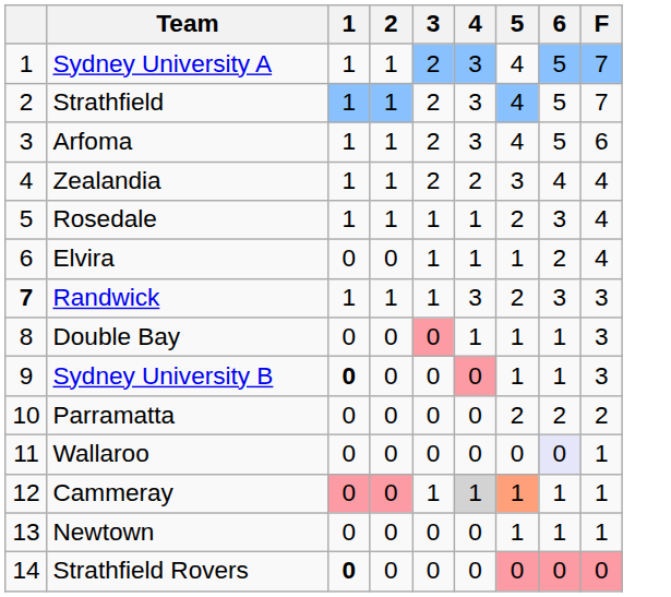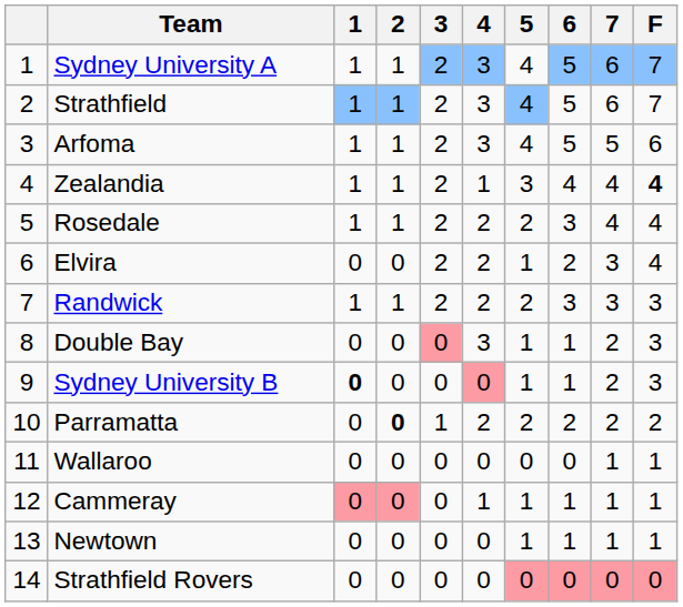+ column: 7 | 6 | 6 | 5 | 4 | 4 | 3 | 3 | 2 | 2 | 2 | 1 | 1 | 1 | 0
Zealandia | 4: 2 -> 1
Zealandia | F: normal -> bold
Rosedale | 3: 1 -> 2
Rosedale | 4: 1 -> 2
Elvira | 3: 1 -> 2
Elvira | 4: 1 -> 2
Randwick | column 1: bold -> normal
Randwick | 3: 1 -> 2
Randwick | 4: 3 -> 2
Double Bay | 4: 1 -> 3
Parramatta | 2: normal -> bold
Parramatta | 3: 0 -> 1
Parramatta | 4: 0 -> 2
Wallaroo | 6: lavender background -> no background
Cammeray | 3: 1 -> 0
Cammeray | 4: lightgrey background -> no background
Cammeray | 5: lightsalmon background -> no background
Strathfield Rovers | 1: bold -> normal
